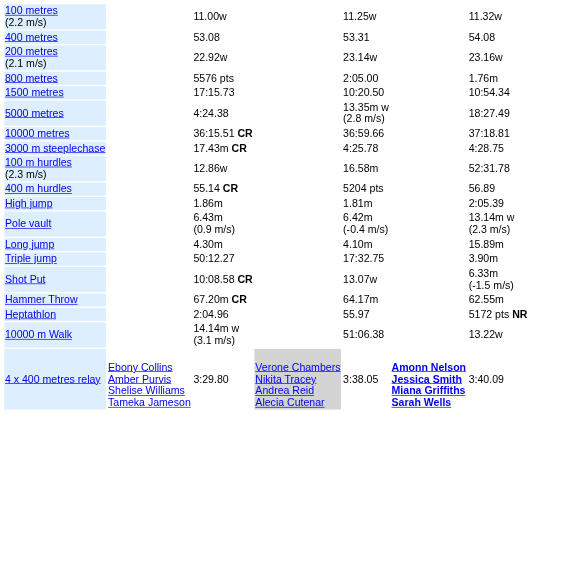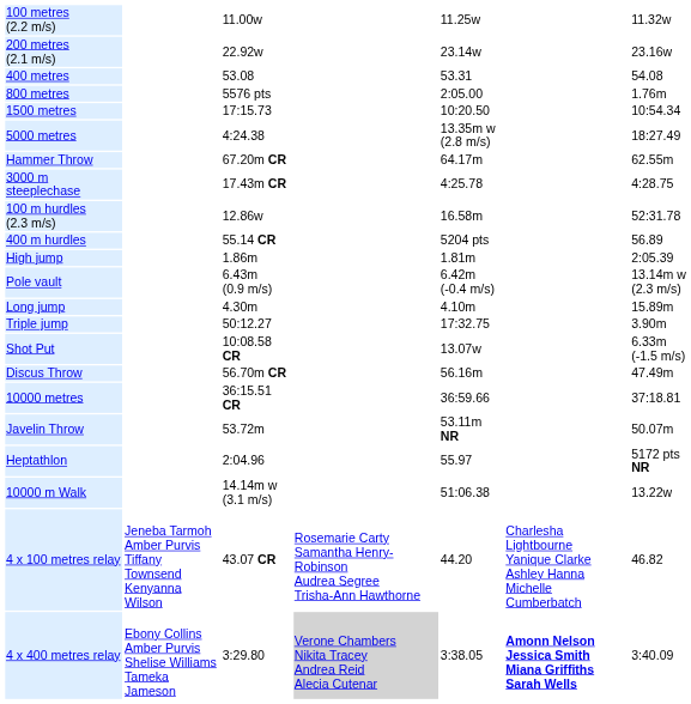rows swapped: 200 metres (2.1 m/s) <-> 400 metres
rows swapped: 10000 metres <-> Hammer Throw
+ row: Discus Throw | 56.70m CR | 56.16m | 47.49m
+ row: Javelin Throw | 53.72m | 53.11m NR | 50.07m
+ row: 4 x 100 metres relay | Jeneba Tarmoh Amber Purvis Tiffany Townsend Kenyanna Wilson | 43.07 CR | Rosemarie Carty Samantha Henry-Robinson Audrea Segree Trisha-Ann Hawthorne | 44.20 | Charlesha Lightbourne Yanique Clarke Ashley Hanna Michelle Cumberbatch | 46.82
